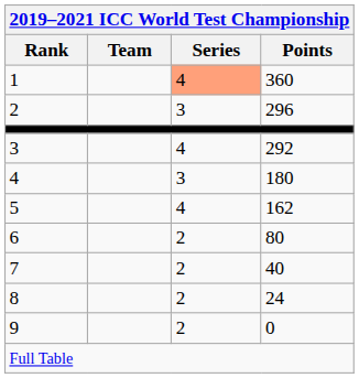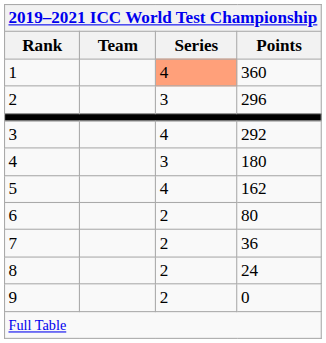7 | Points: 40 -> 36
